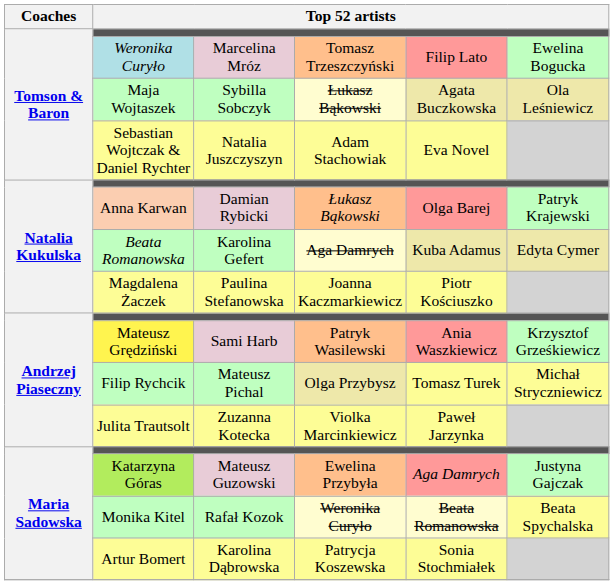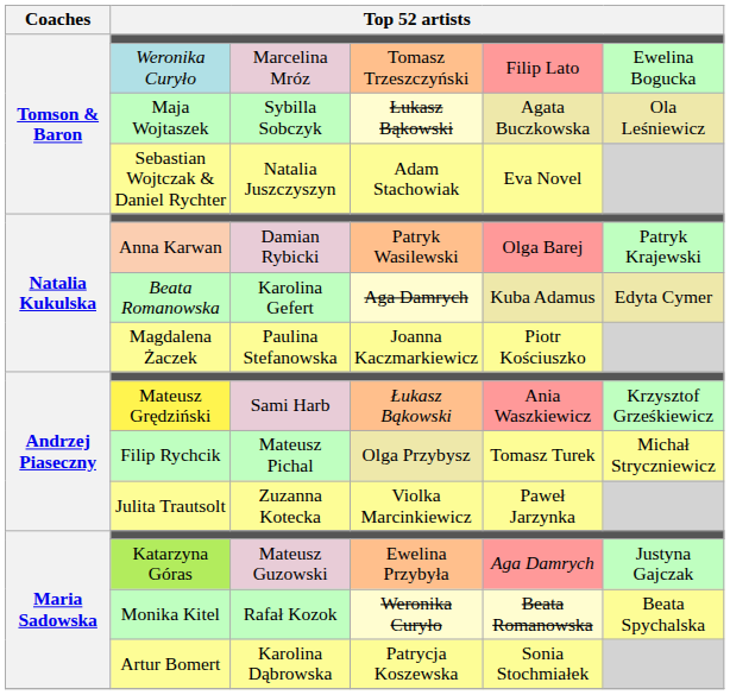Anna Karwan | column 4: Łukasz Bąkowski -> Patryk Wasilewski
Mateusz Grędziński | column 4: Patryk Wasilewski -> Łukasz Bąkowski
